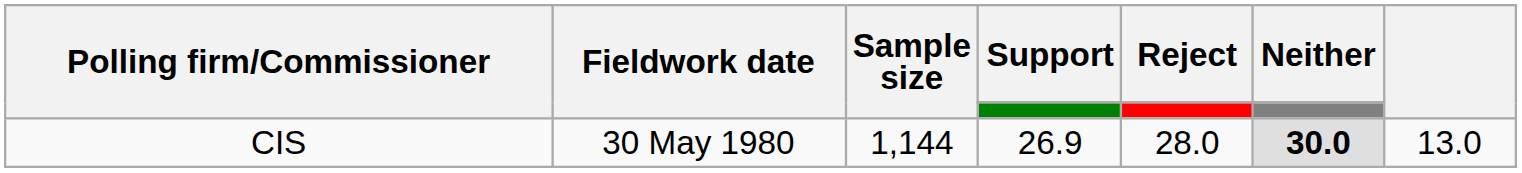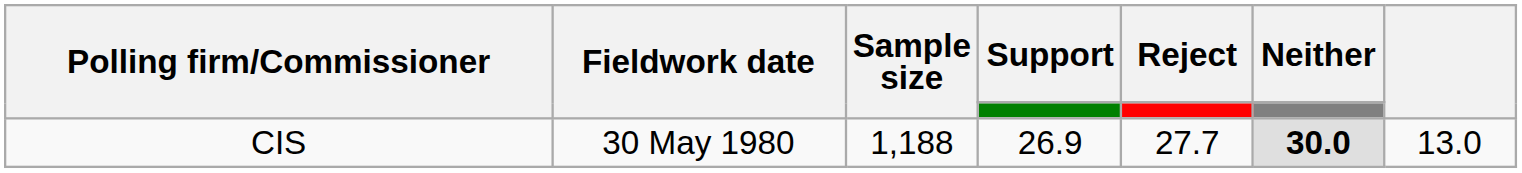CIS | Sample size: 1,144 -> 1,188
CIS | Reject: 28.0 -> 27.7
